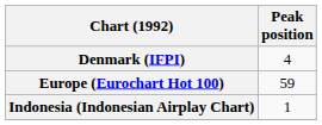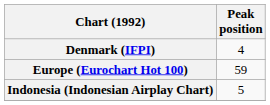Indonesia (Indonesian Airplay Chart) | Peak position: 1 -> 5
